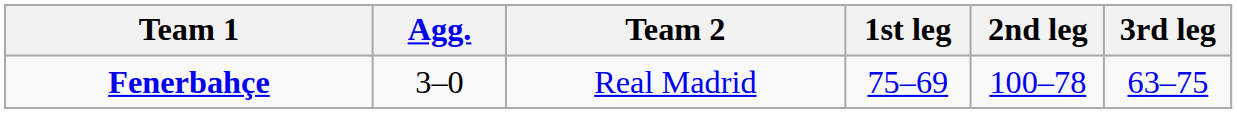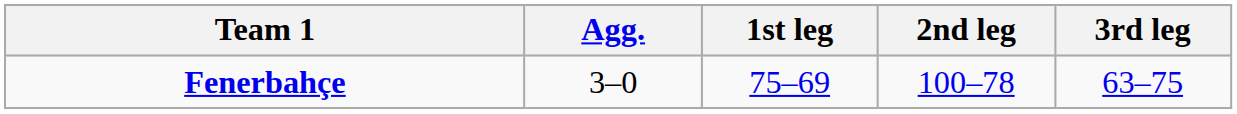- column: Team 2 | Real Madrid
